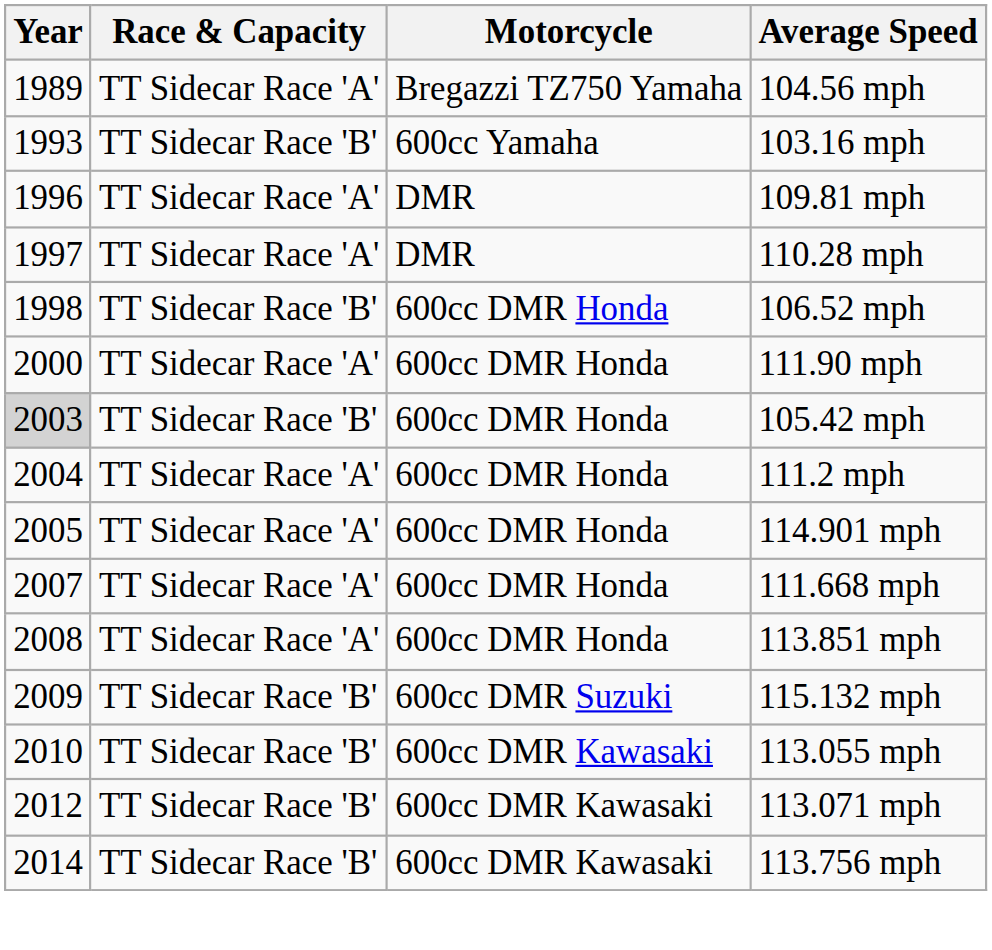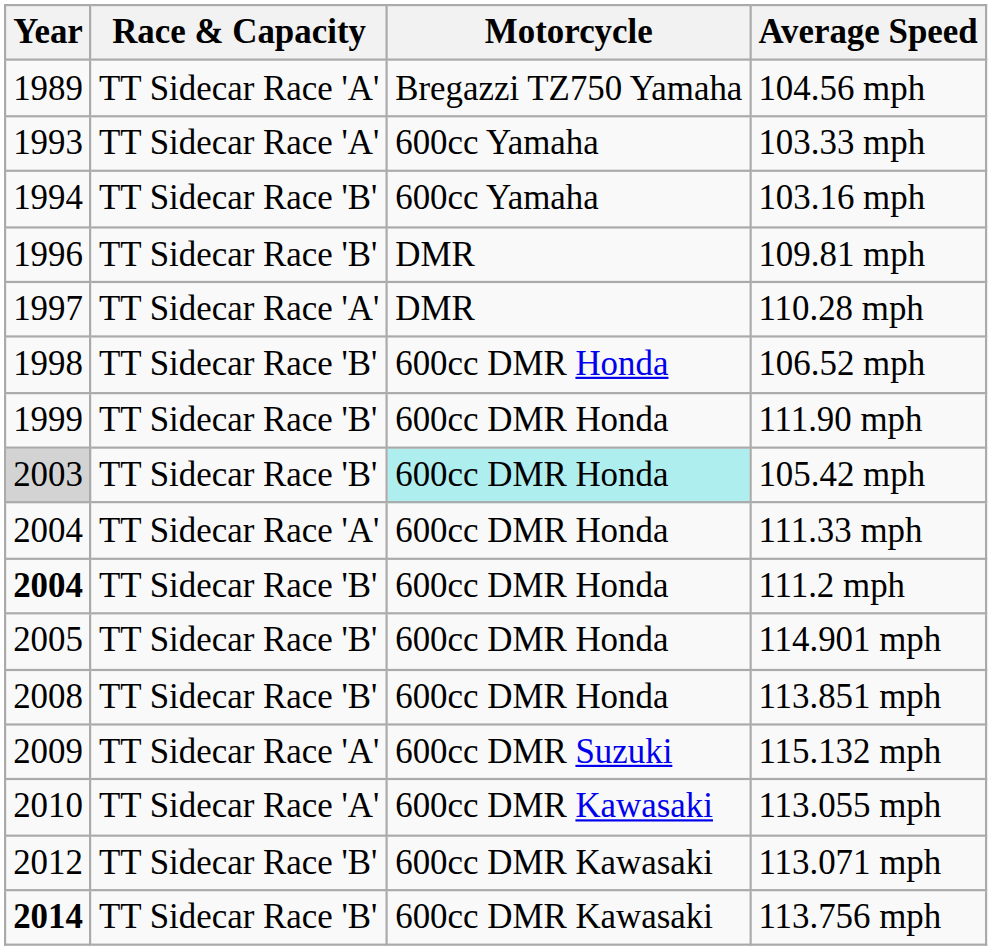+ row: 1993 | TT Sidecar Race 'A' | 600cc Yamaha | 103.33 mph
103.16 mph | Year: 1993 -> 1994
109.81 mph | Race & Capacity: TT Sidecar Race 'A' -> TT Sidecar Race 'B'
111.90 mph | Year: 2000 -> 1999
111.90 mph | Race & Capacity: TT Sidecar Race 'A' -> TT Sidecar Race 'B'
105.42 mph | Motorcycle: no background -> paleturquoise background
+ row: 2004 | TT Sidecar Race 'A' | 600cc DMR Honda | 111.33 mph
111.2 mph | Year: normal -> bold
111.2 mph | Race & Capacity: TT Sidecar Race 'A' -> TT Sidecar Race 'B'
114.901 mph | Race & Capacity: TT Sidecar Race 'A' -> TT Sidecar Race 'B'
- row: 2007 | TT Sidecar Race 'A' | 600cc DMR Honda | 111.668 mph
113.851 mph | Race & Capacity: TT Sidecar Race 'A' -> TT Sidecar Race 'B'
115.132 mph | Race & Capacity: TT Sidecar Race 'B' -> TT Sidecar Race 'A'
113.055 mph | Race & Capacity: TT Sidecar Race 'B' -> TT Sidecar Race 'A'
113.756 mph | Year: normal -> bold
